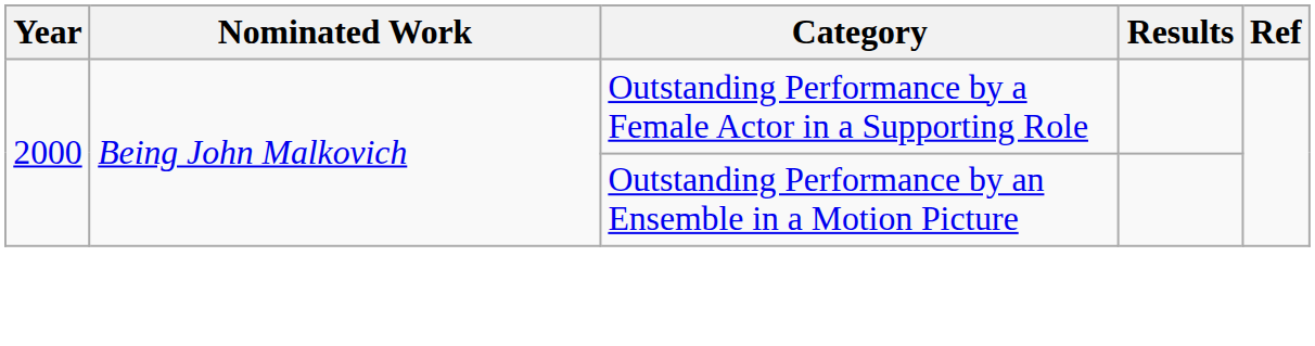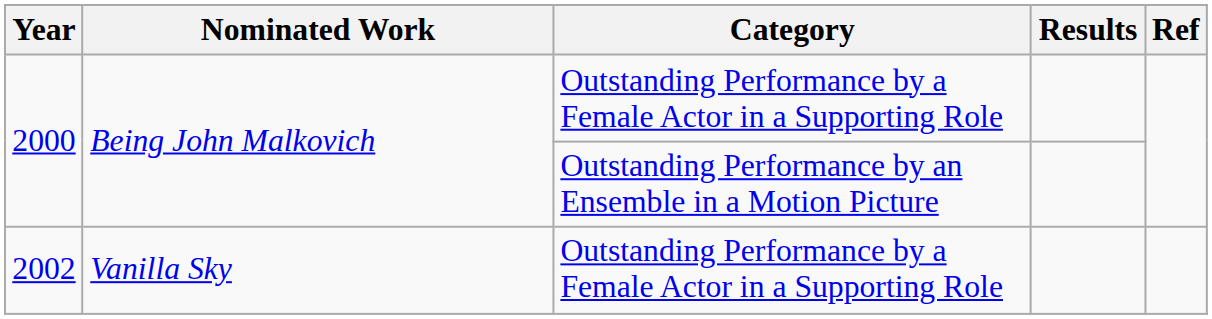+ row: 2002 | Vanilla Sky | Outstanding Performance by a Female Actor in a Supporting Role
